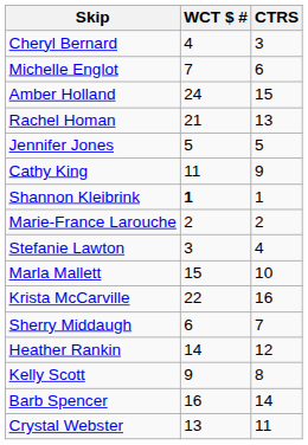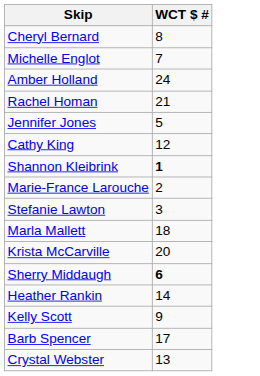- column: CTRS | 3 | 6 | 15 | 13 | 5 | 9 | 1 | 2 | 4 | 10 | 16 | 7 | 12 | 8 | 14 | 11
Cheryl Bernard | WCT $ #: 4 -> 8
Cathy King | WCT $ #: 11 -> 12
Marla Mallett | WCT $ #: 15 -> 18
Krista McCarville | WCT $ #: 22 -> 20
Sherry Middaugh | WCT $ #: normal -> bold
Barb Spencer | WCT $ #: 16 -> 17
